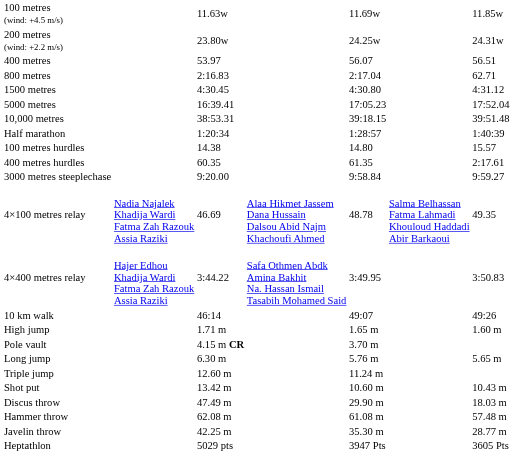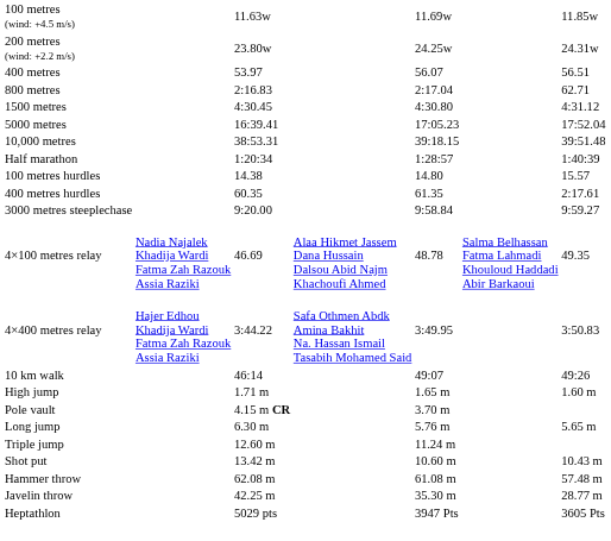- row: Discus throw | 47.49 m | 29.90 m | 18.03 m
